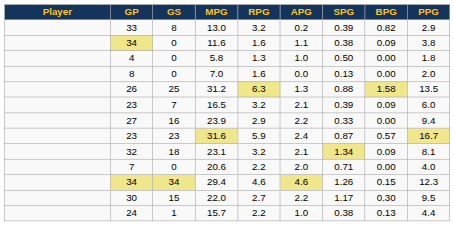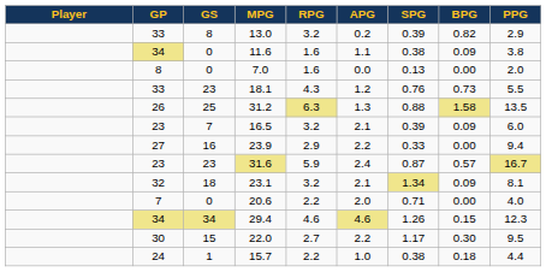- row: 4 | 0 | 5.8 | 1.3 | 1.0 | 0.50 | 0.00 | 1.8
+ row: 33 | 23 | 18.1 | 4.3 | 1.2 | 0.76 | 0.73 | 5.5
15.7 | BPG: 0.13 -> 0.18
